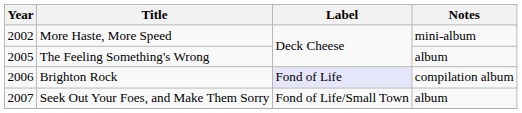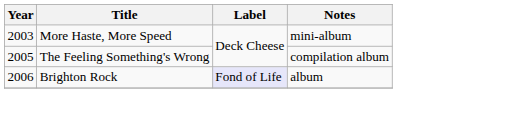More Haste, More Speed | Year: 2002 -> 2003
The Feeling Something's Wrong | Notes: album -> compilation album
Brighton Rock | Notes: compilation album -> album
- row: 2007 | Seek Out Your Foes, and Make Them Sorry | Fond of Life/Small Town | album
